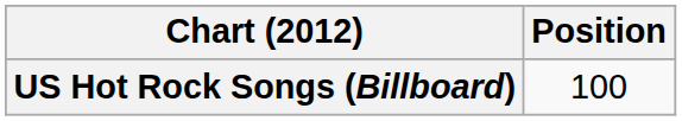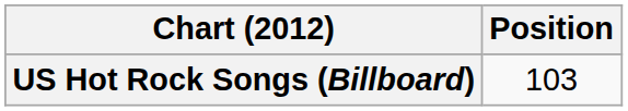US Hot Rock Songs (Billboard) | Position: 100 -> 103
